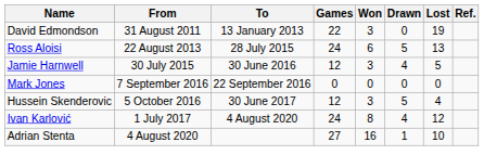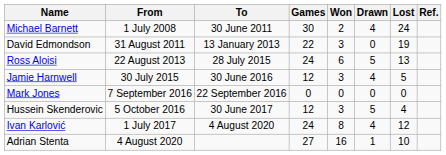+ row: Michael Barnett | 1 July 2008 | 30 June 2011 | 30 | 2 | 4 | 24
